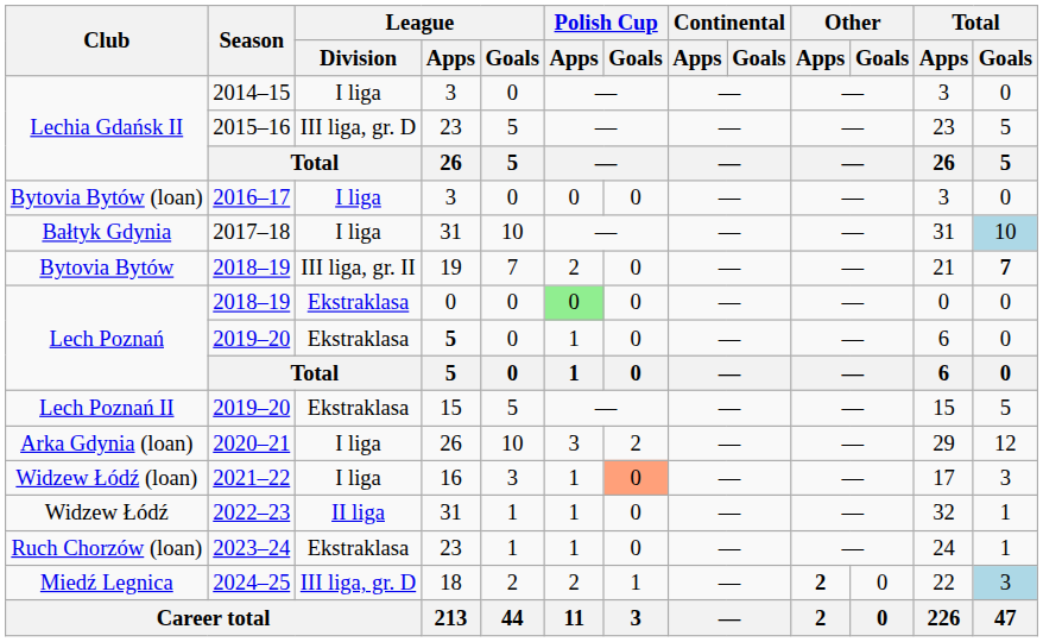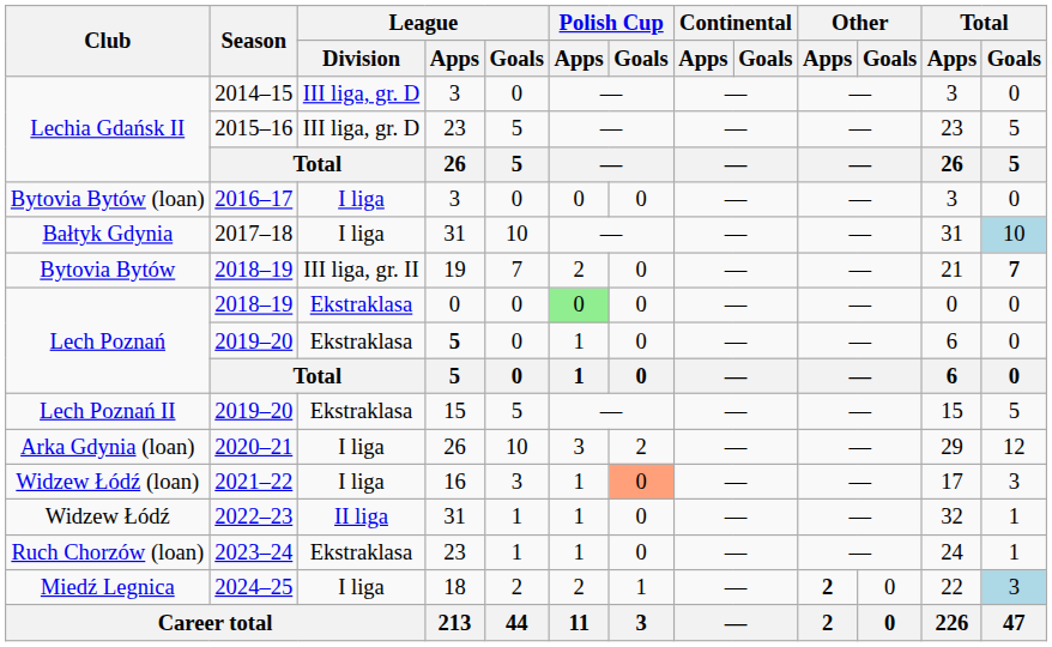Lechia Gdańsk II / 2014–15 | League / Division: I liga -> III liga, gr. D
Miedź Legnica | League / Division: III liga, gr. D -> I liga
